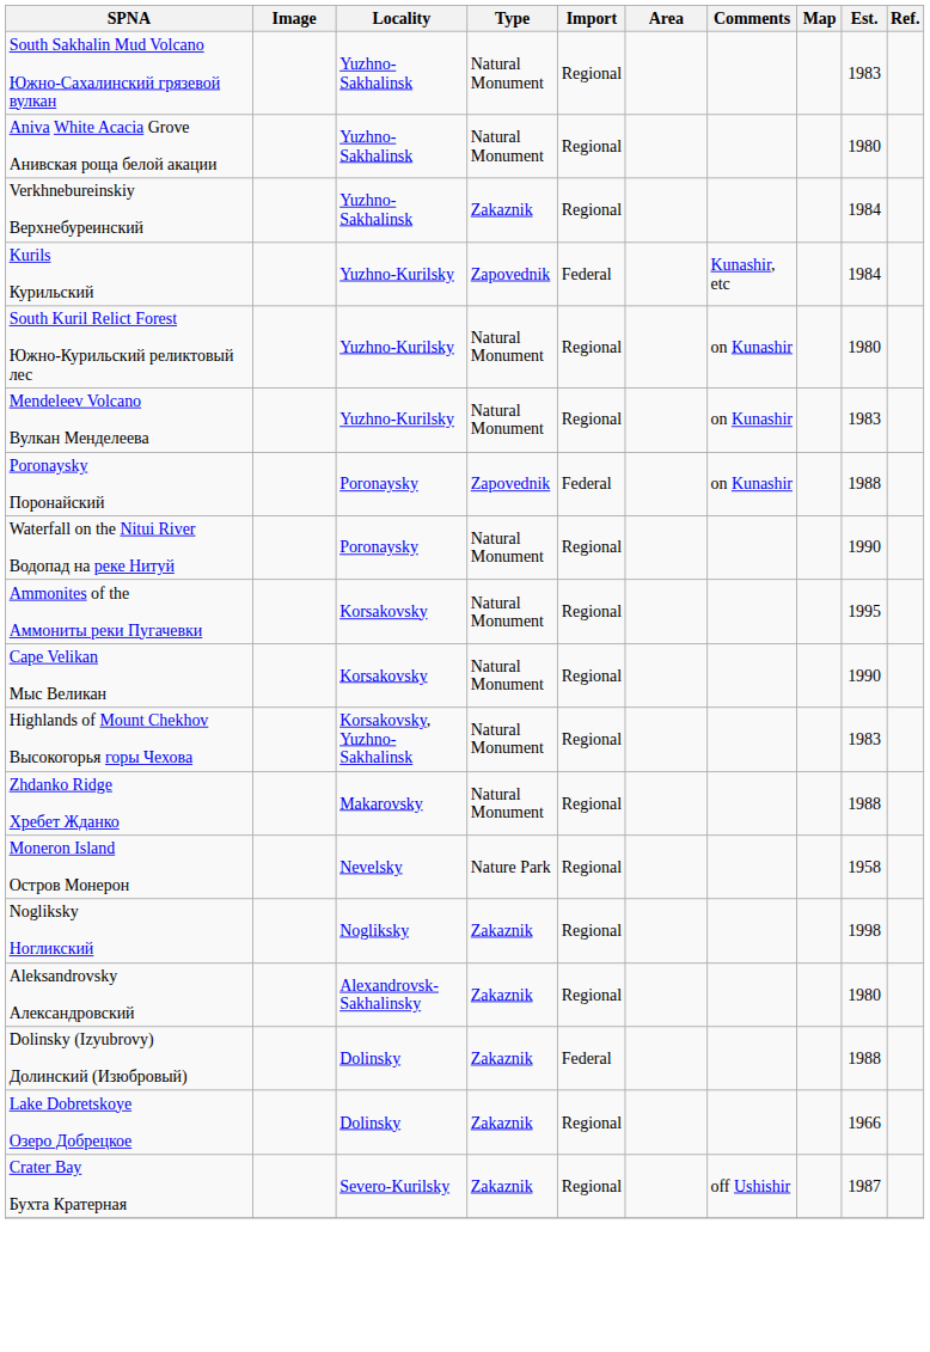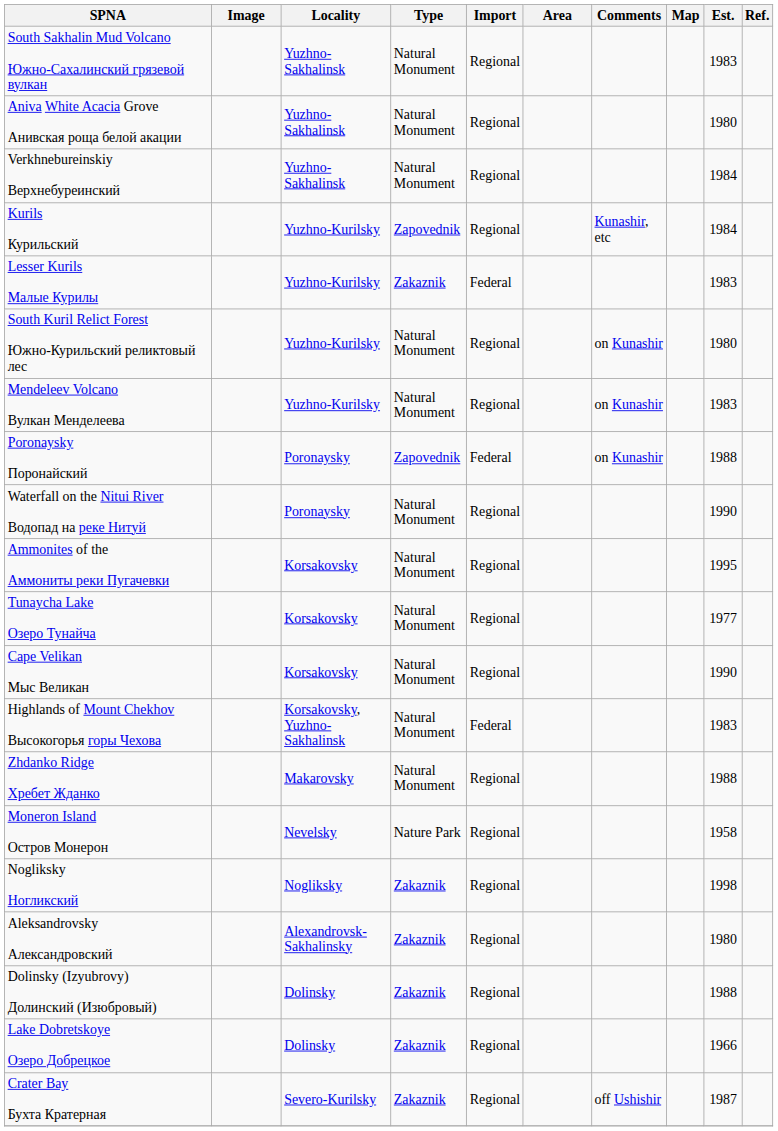Verkhnebureinskiy Верхнебуреинский | Type: Zakaznik -> Natural Monument
Kurils Курильский | Import: Federal -> Regional
+ row: Lesser Kurils Малые Курилы | Yuzhno-Kurilsky | Zakaznik | Federal | 1983
+ row: Tunaycha Lake Озеро Тунайча | Korsakovsky | Natural Monument | Regional | 1977
Highlands of Mount Chekhov Высокогорья горы Чехова | Import: Regional -> Federal
Dolinsky (Izyubrovy) Долинский (Изюбровый) | Import: Federal -> Regional
